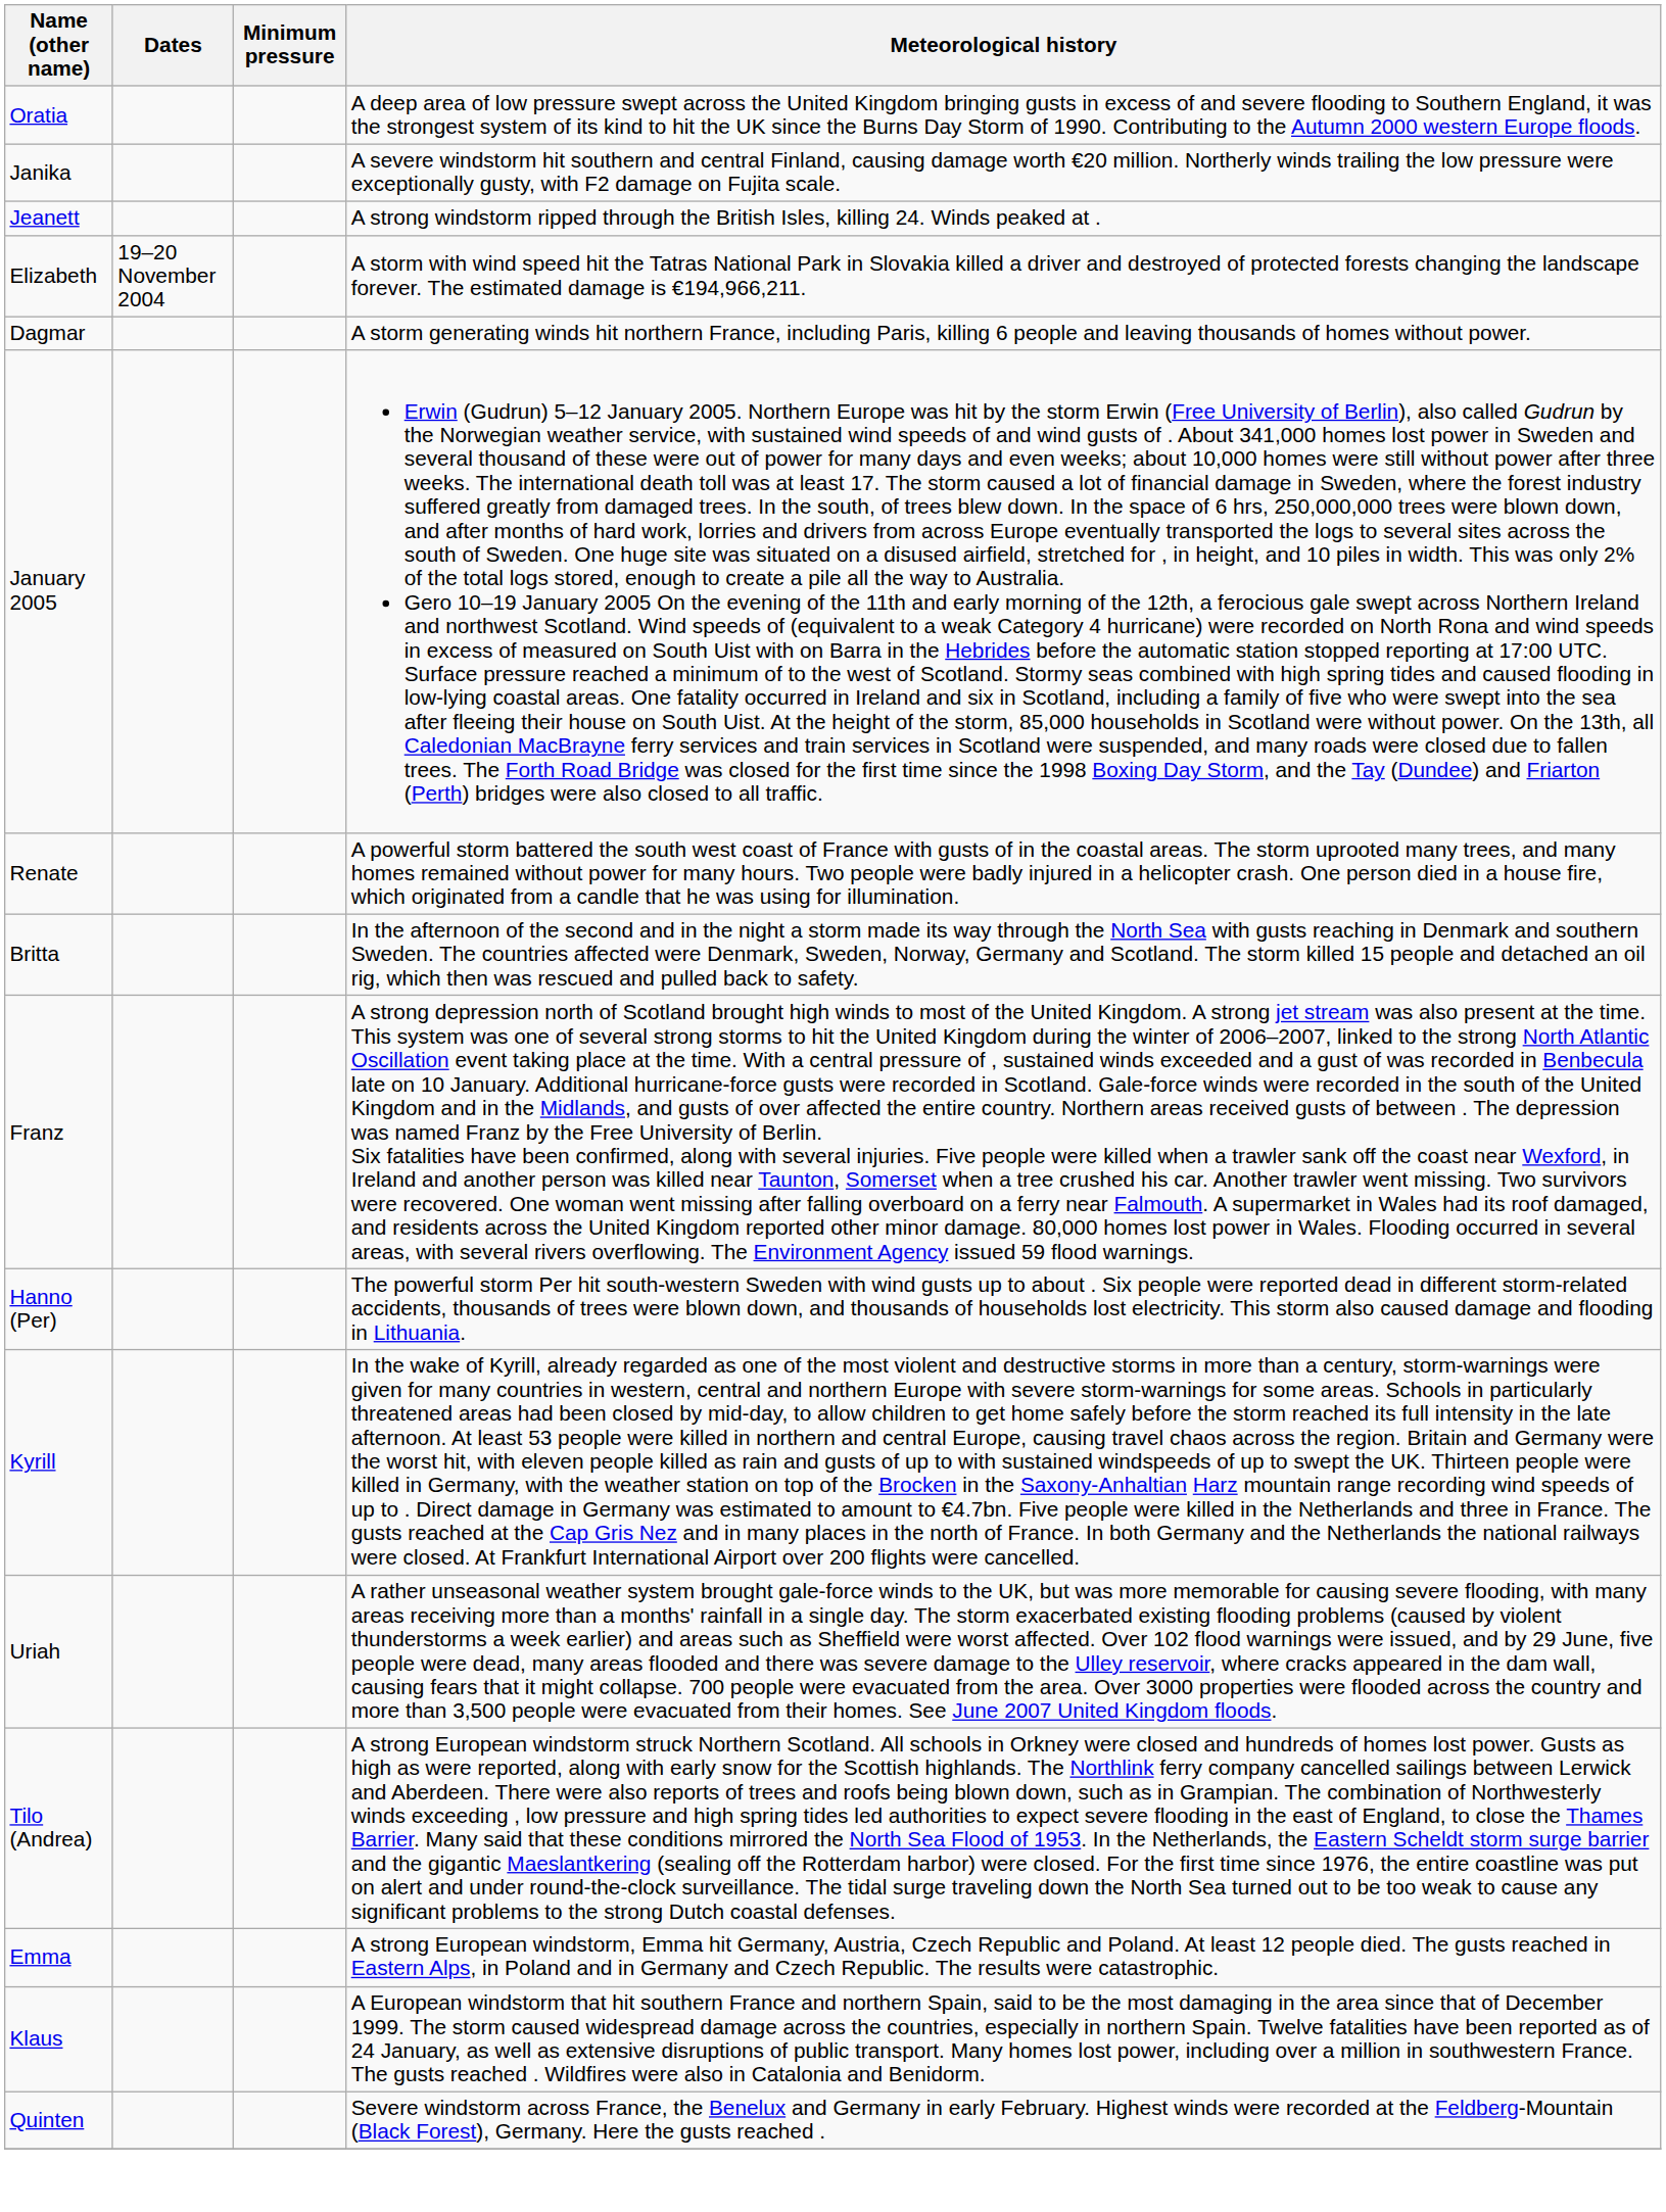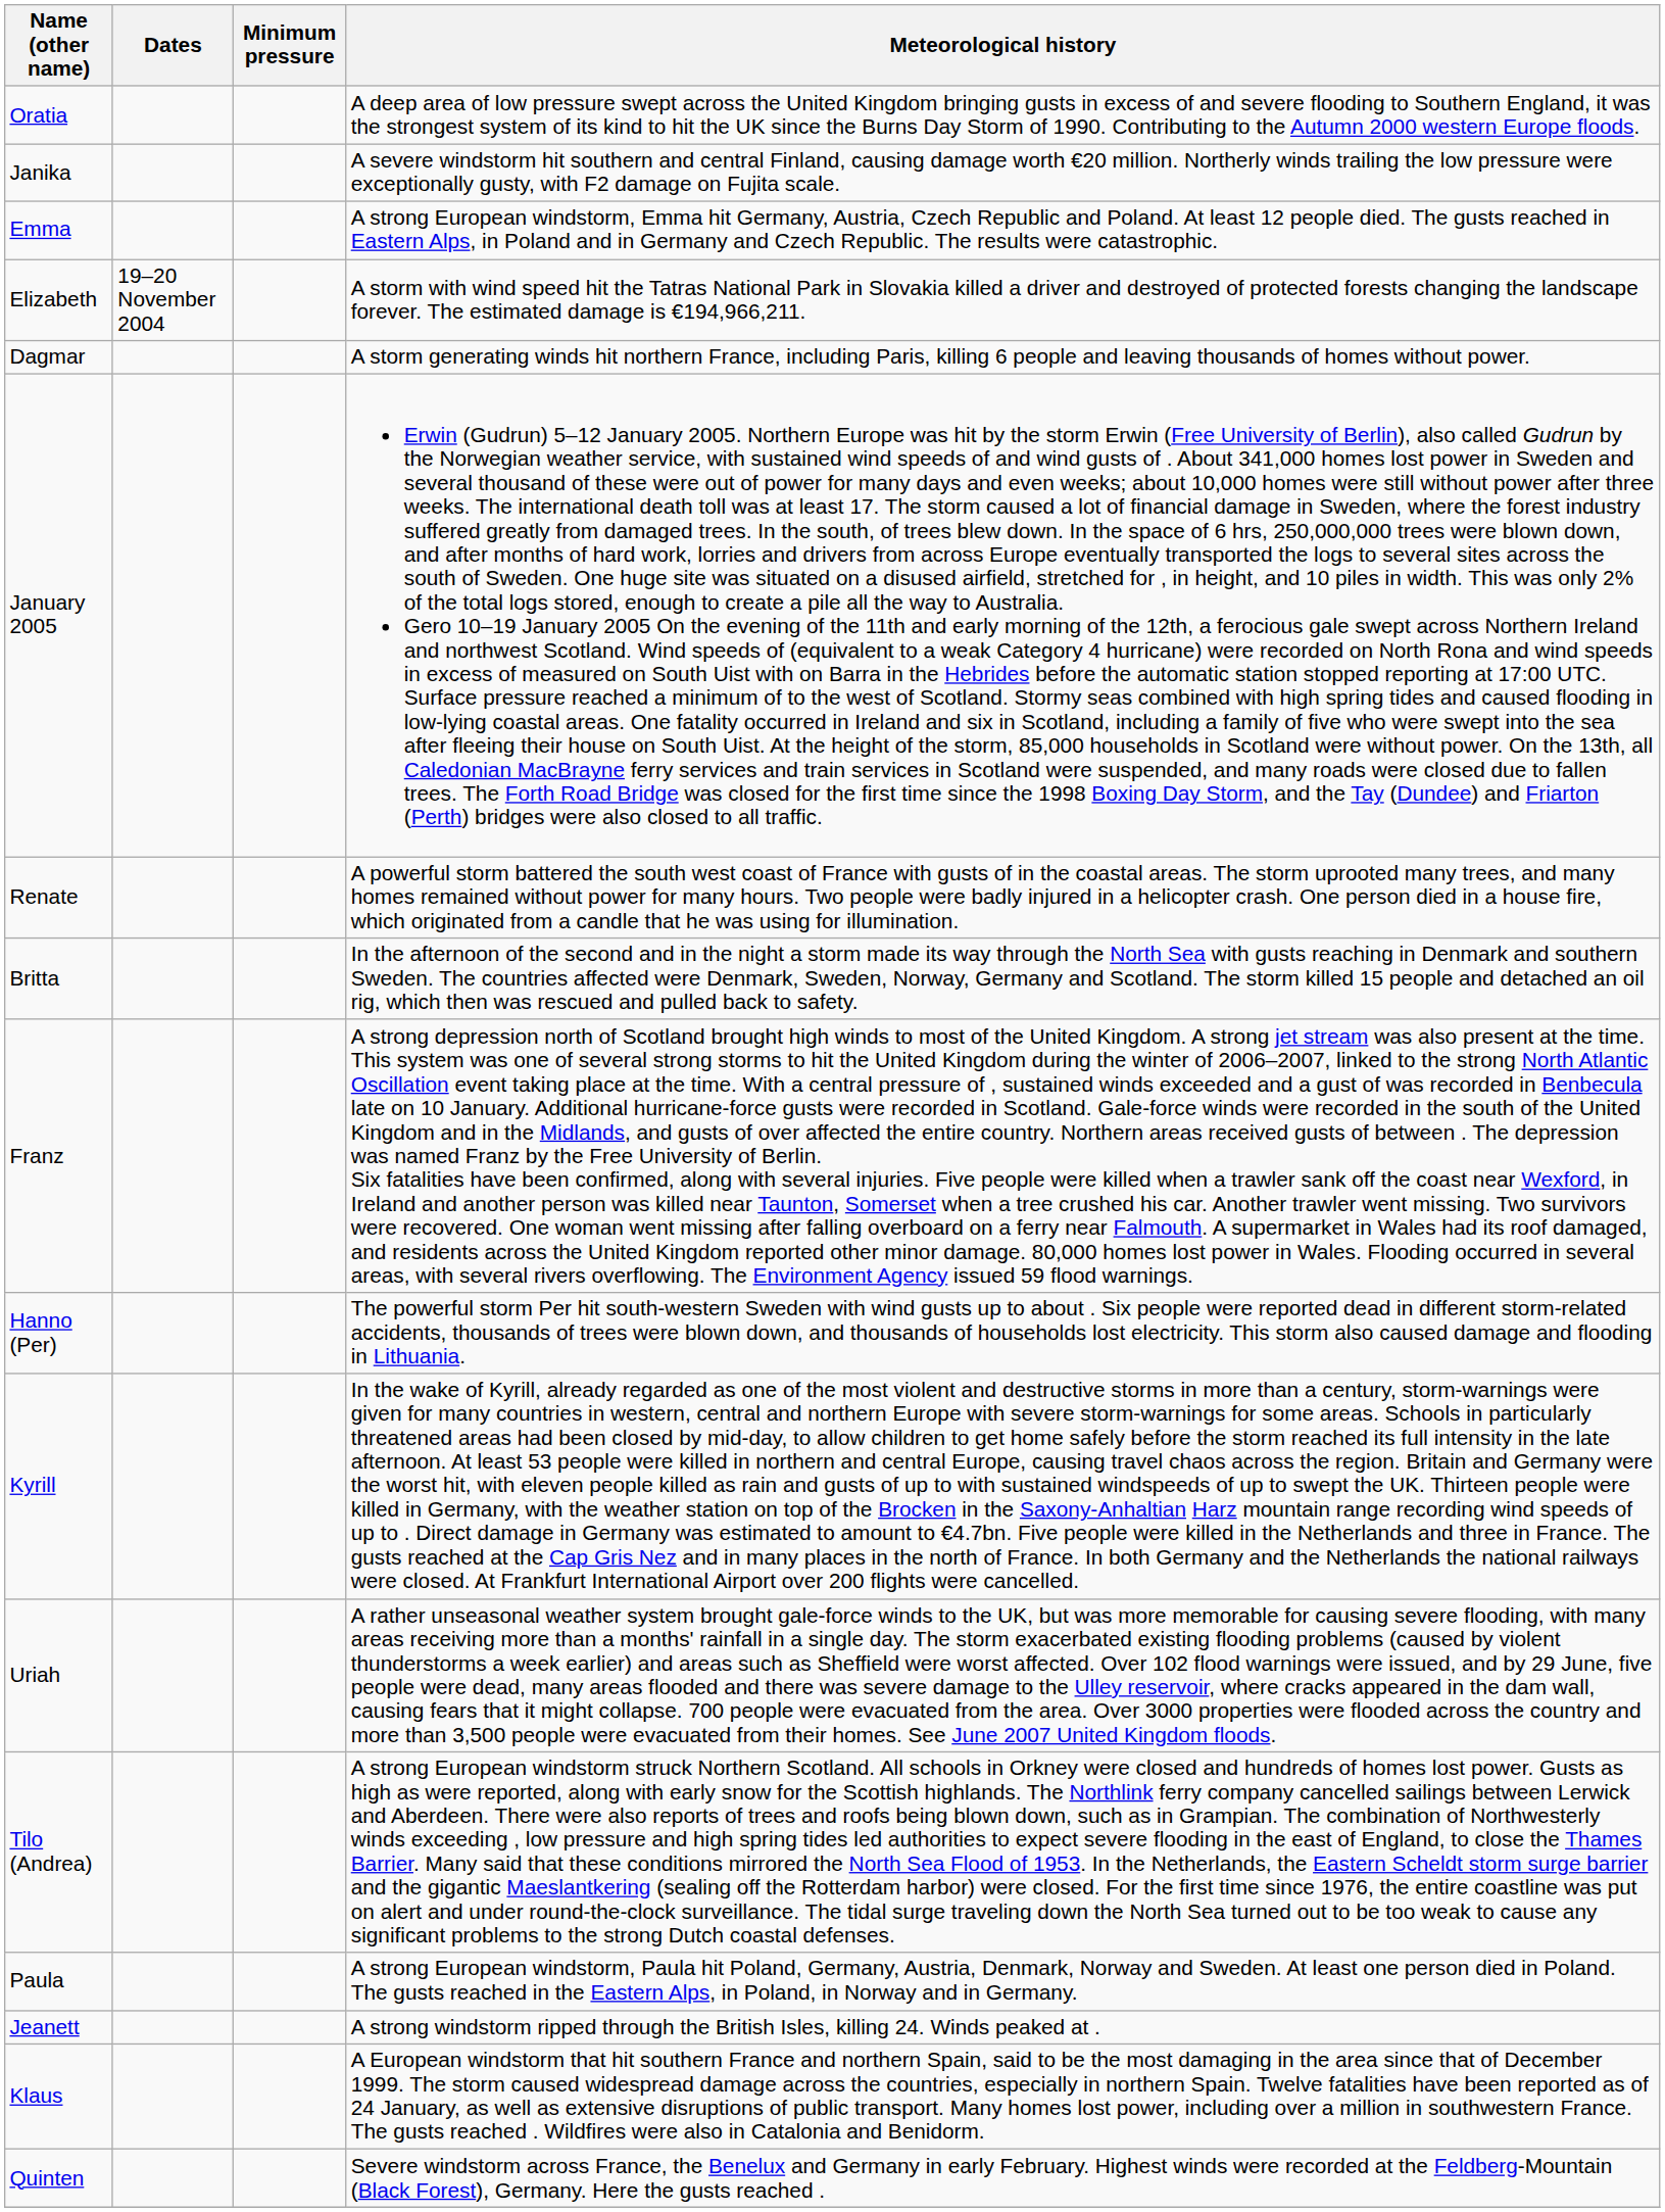rows swapped: Jeanett <-> Emma
+ row: Paula | A strong European windstorm, Paula hit Poland, Germany, Austria, Denmark, Norway and Sweden. At least one person died in Poland. The gusts reached in the Eastern Alps, in Poland, in Norway and in Germany.
